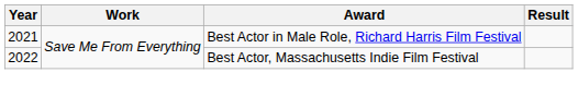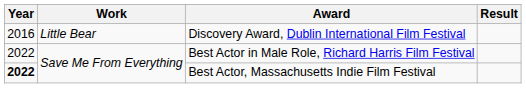+ row: 2016 | Little Bear | Discovery Award, Dublin International Film Festival
Best Actor in Male Role, Richard Harris Film Festival | Year: 2021 -> 2022
Best Actor, Massachusetts Indie Film Festival | Year: normal -> bold
